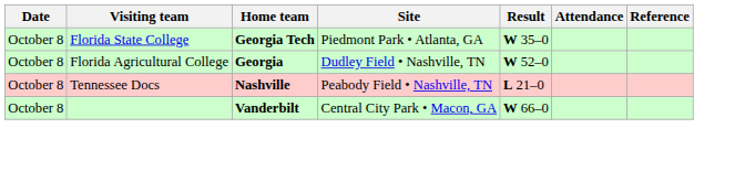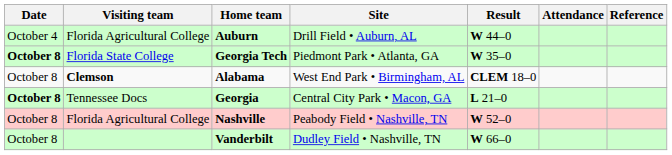+ row: October 4 | Florida Agricultural College | Auburn | Drill Field • Auburn, AL | W 44–0
Georgia Tech | Date: normal -> bold
+ row: October 8 | Clemson | Alabama | West End Park • Birmingham, AL | CLEM 18–0
Georgia | Date: normal -> bold
Georgia | Visiting team: Florida Agricultural College -> Tennessee Docs
Georgia | Site: Dudley Field • Nashville, TN -> Central City Park • Macon, GA
Georgia | Result: W 52–0 -> L 21–0
Nashville | Visiting team: Tennessee Docs -> Florida Agricultural College
Nashville | Result: L 21–0 -> W 52–0
Vanderbilt | Site: Central City Park • Macon, GA -> Dudley Field • Nashville, TN
